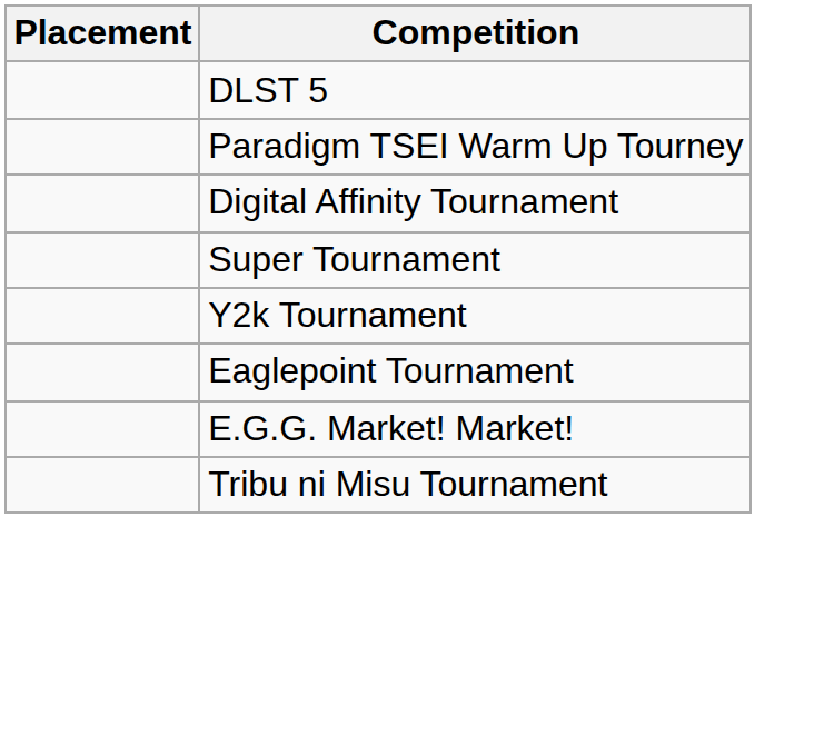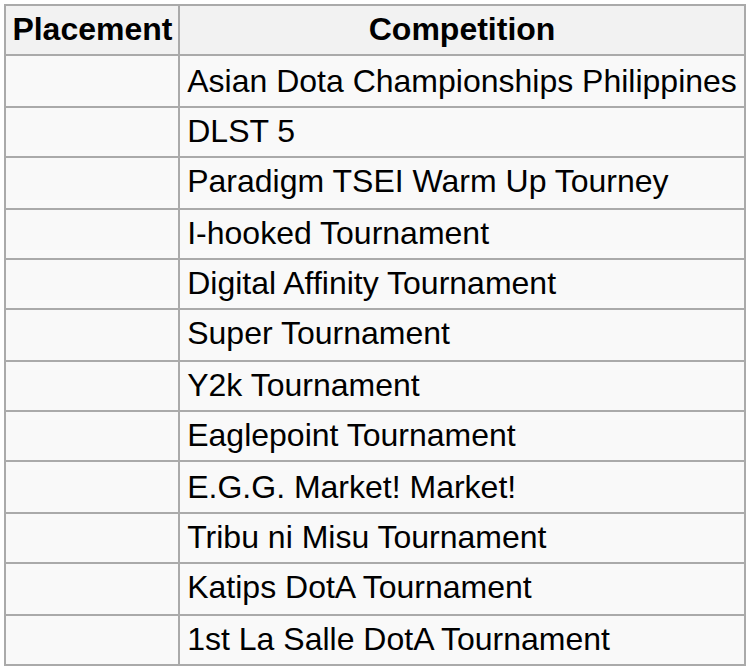+ row: Asian Dota Championships Philippines
+ row: I-hooked Tournament
+ row: Katips DotA Tournament
+ row: 1st La Salle DotA Tournament
